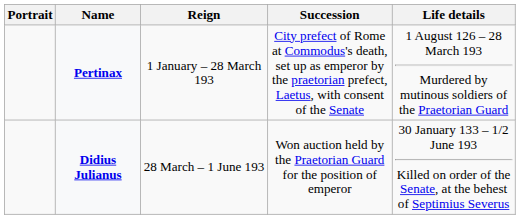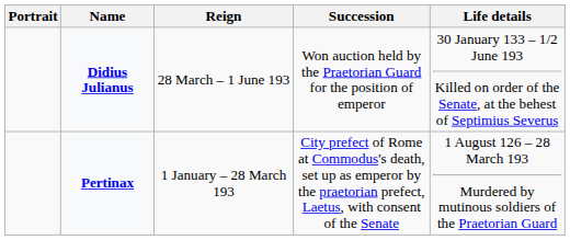rows swapped: Pertinax <-> Didius Julianus
